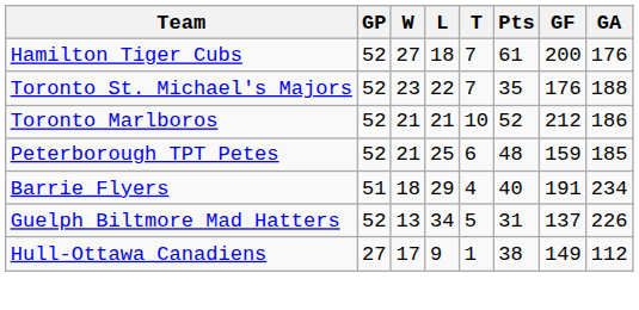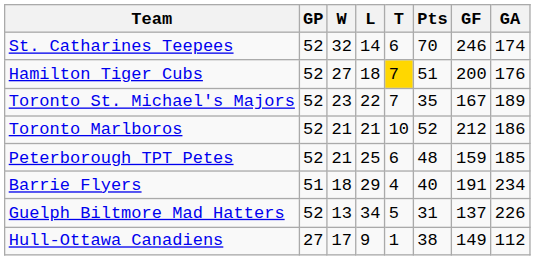+ row: St. Catharines Teepees | 52 | 32 | 14 | 6 | 70 | 246 | 174
Hamilton Tiger Cubs | T: no background -> gold background
Hamilton Tiger Cubs | Pts: 61 -> 51
Toronto St. Michael's Majors | GF: 176 -> 167
Toronto St. Michael's Majors | GA: 188 -> 189
